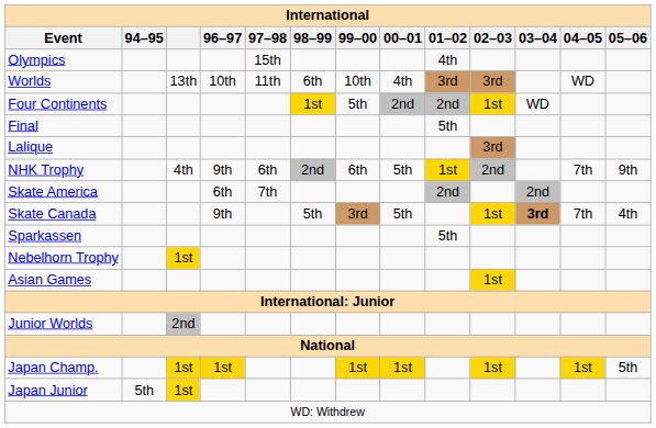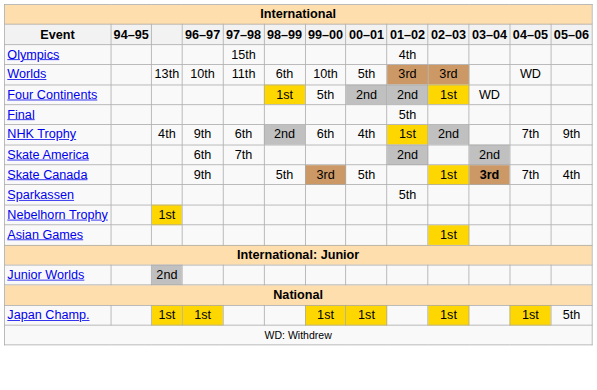Worlds | 00–01: 4th -> 5th
- row: Lalique | 3rd
NHK Trophy | 00–01: 5th -> 4th
- row: Japan Junior | 5th | 1st
